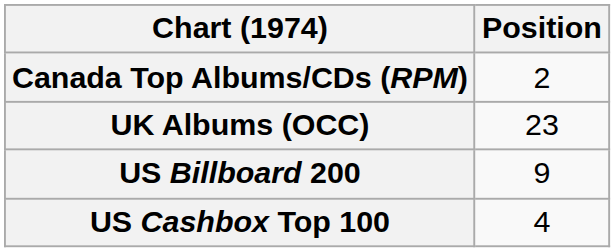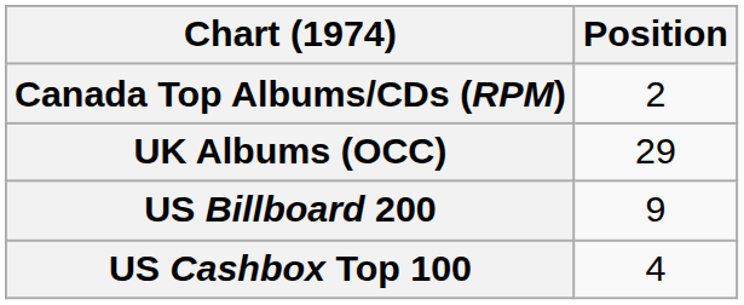UK Albums (OCC) | Position: 23 -> 29
